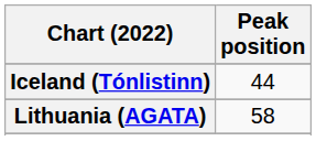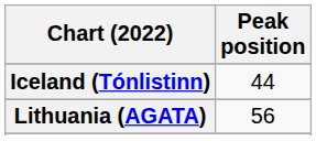Lithuania (AGATA) | Peak position: 58 -> 56
